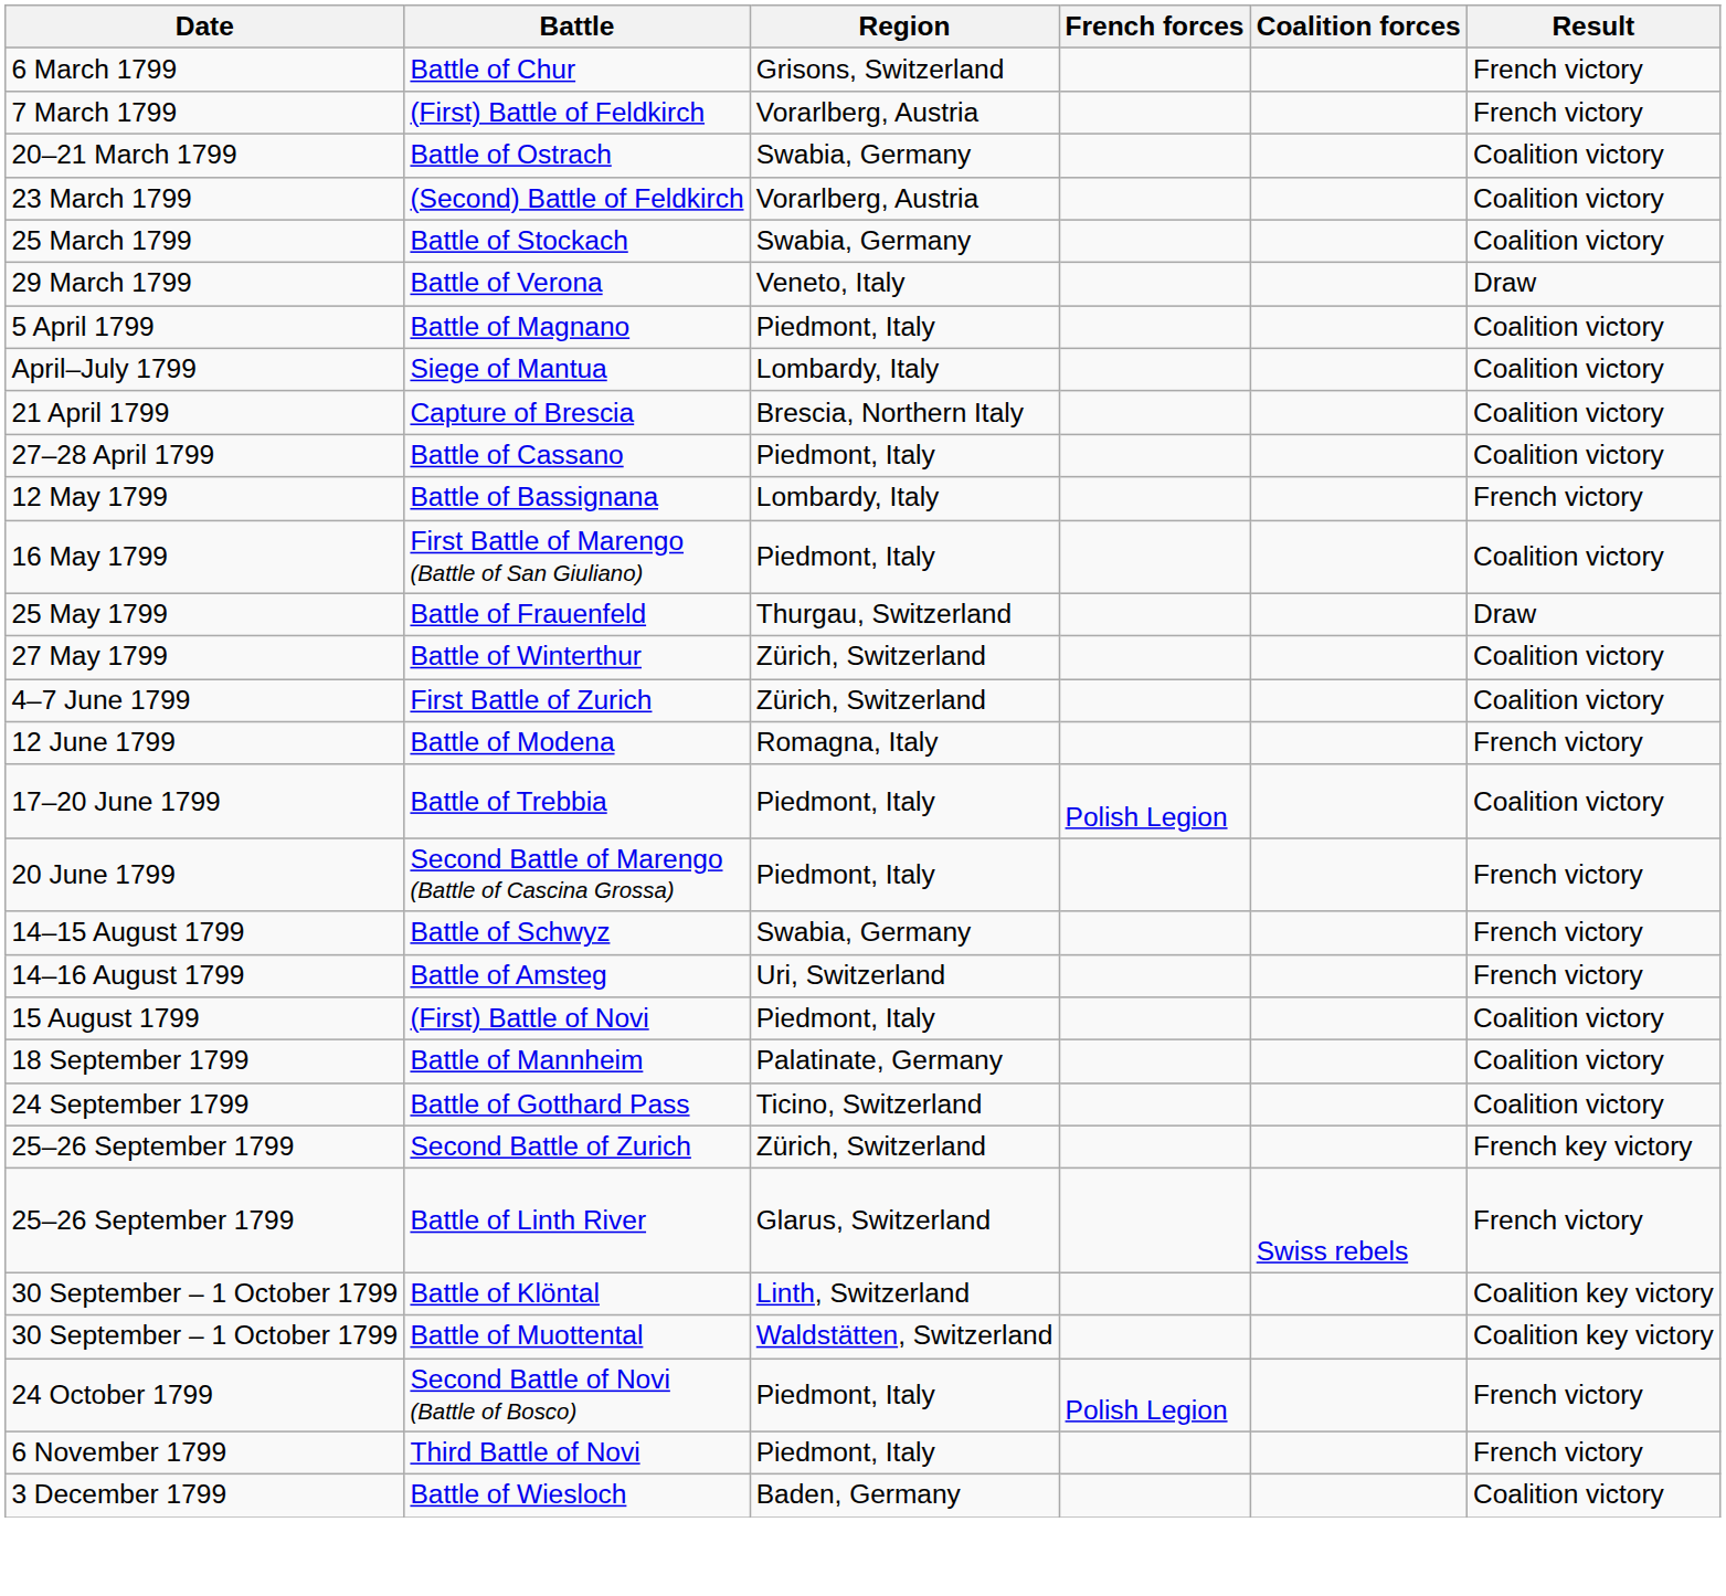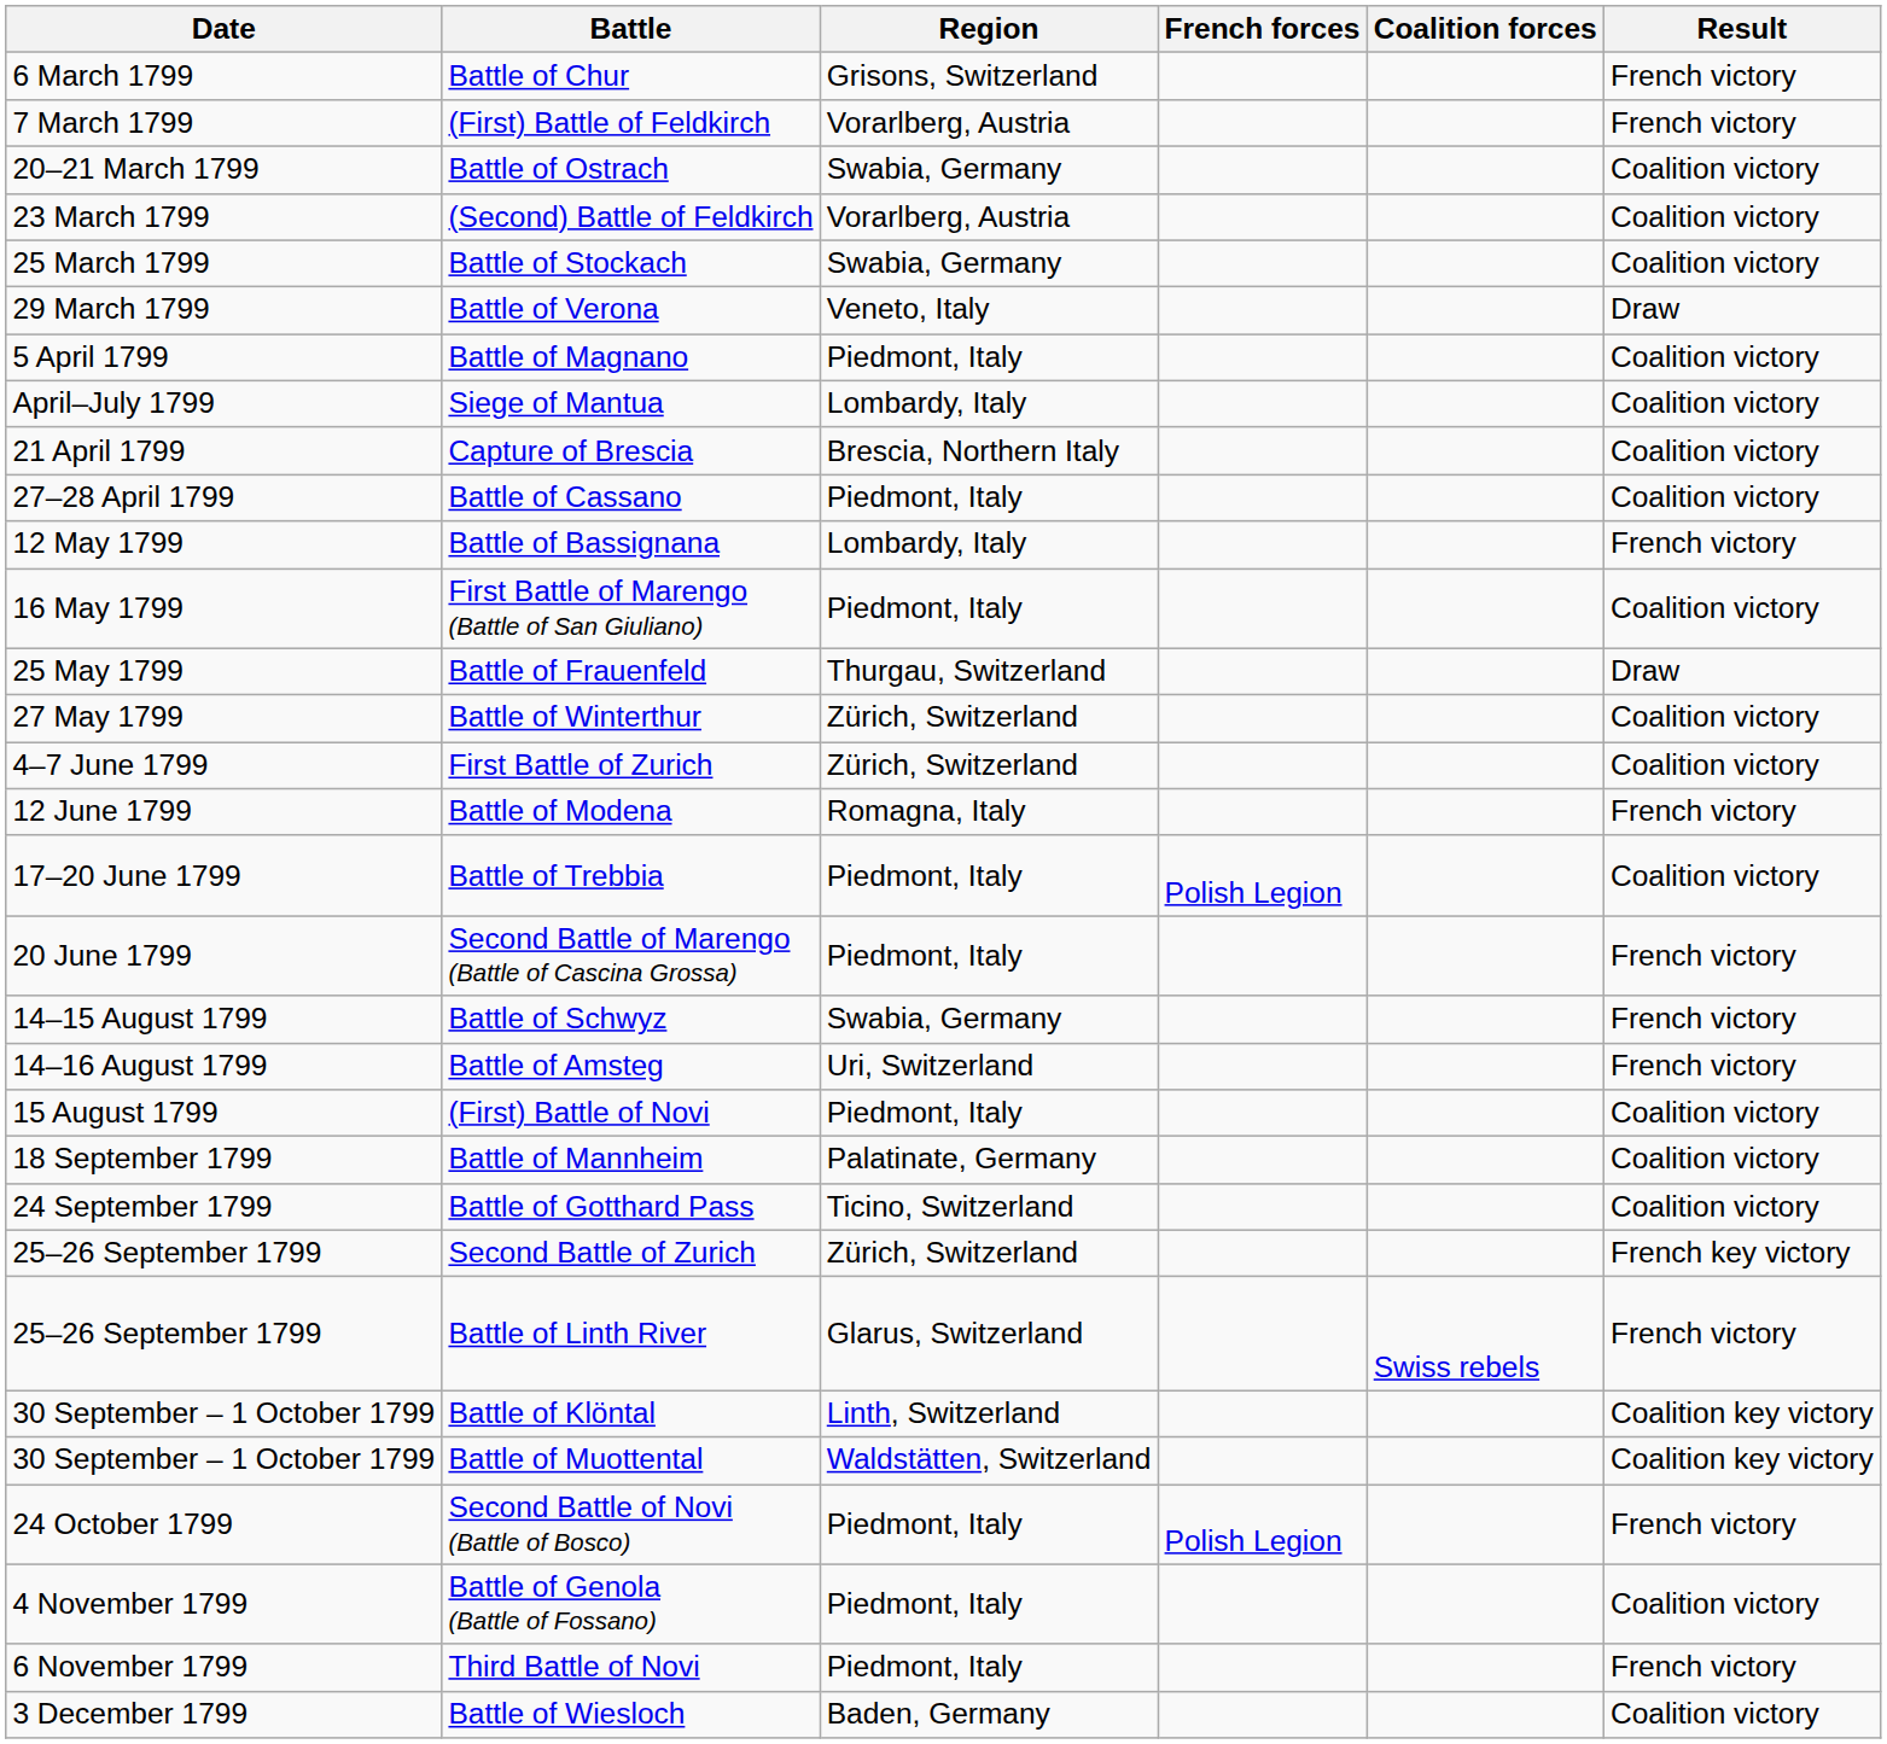+ row: 4 November 1799 | Battle of Genola (Battle of Fossano) | Piedmont, Italy | Coalition victory
